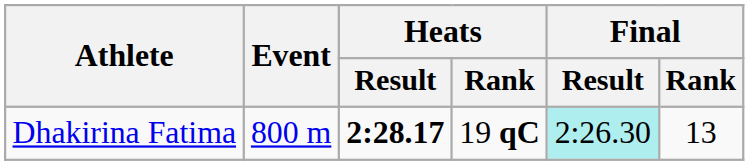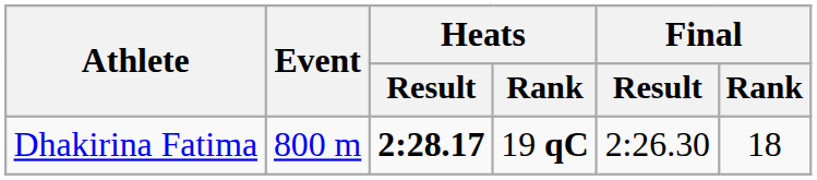Dhakirina Fatima | Final / Result: paleturquoise background -> no background
Dhakirina Fatima | Final / Rank: 13 -> 18
